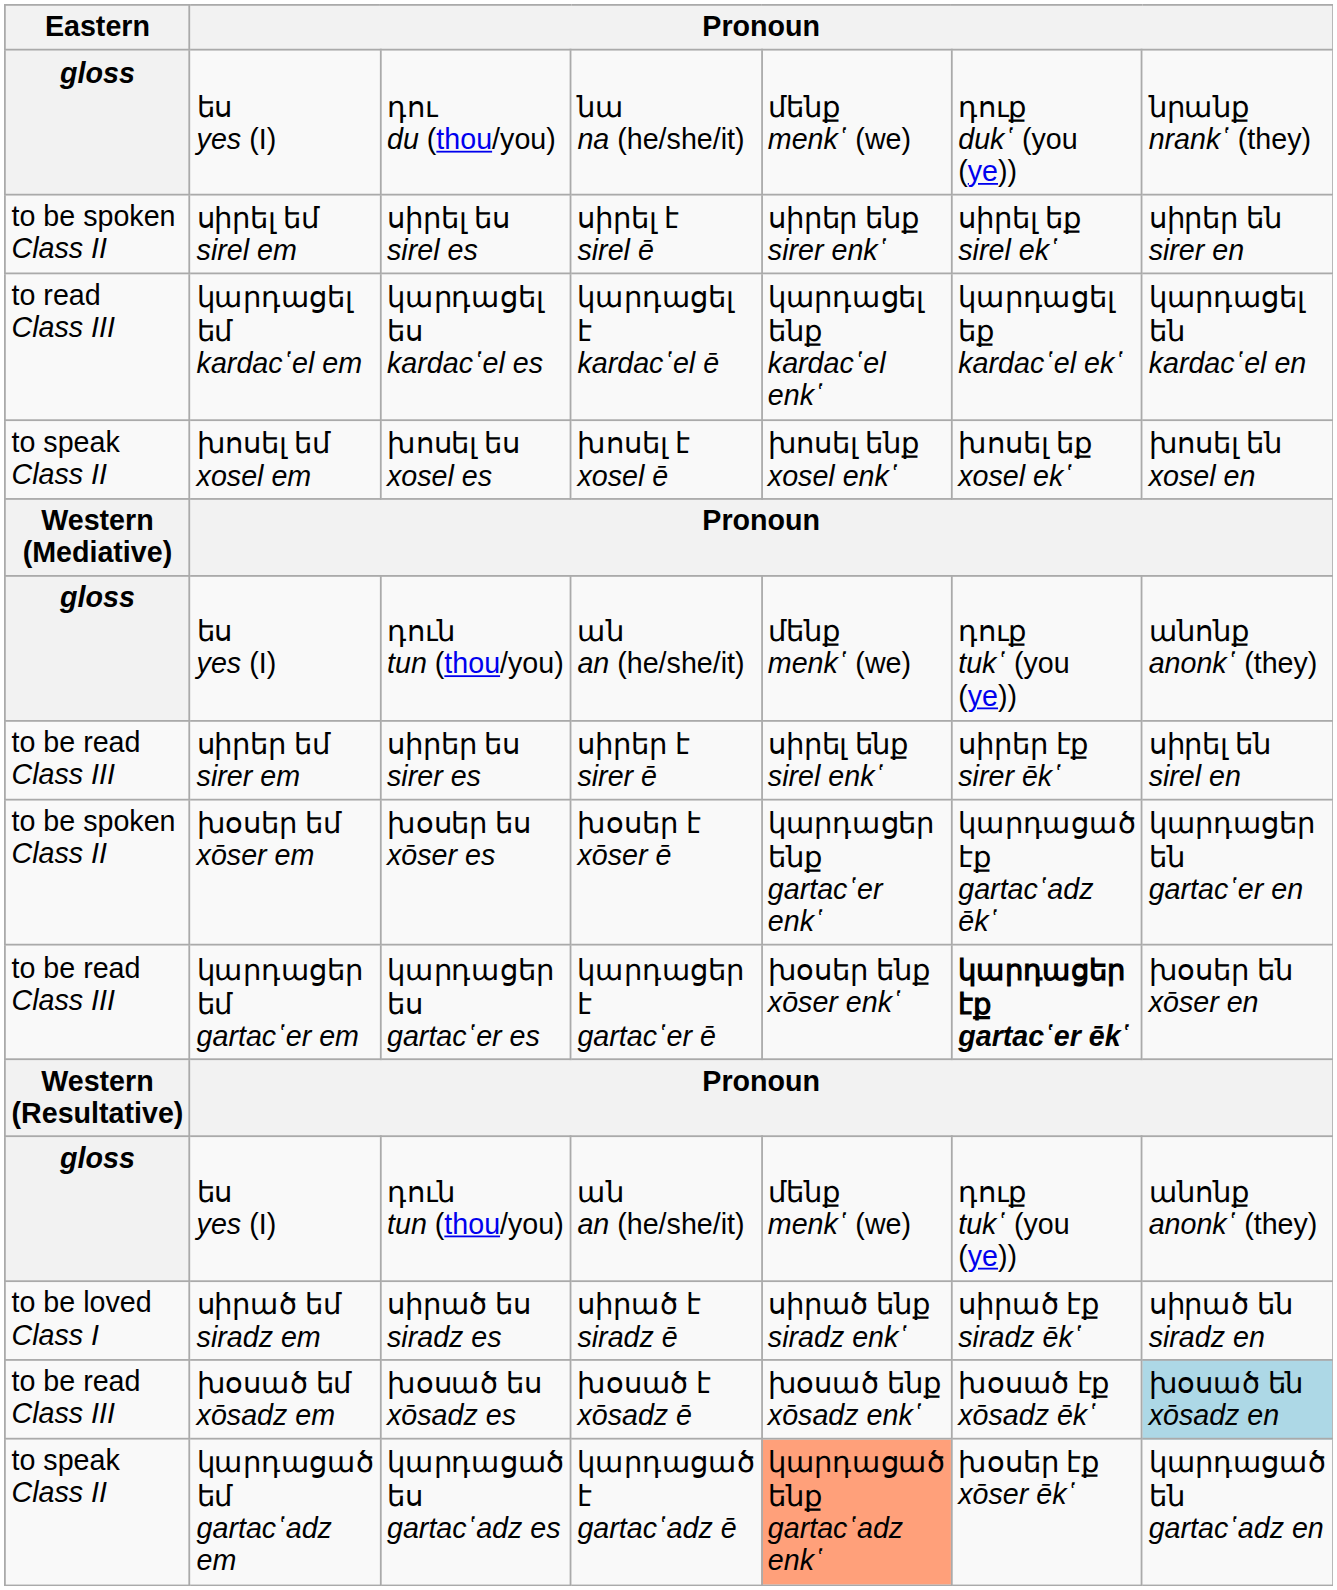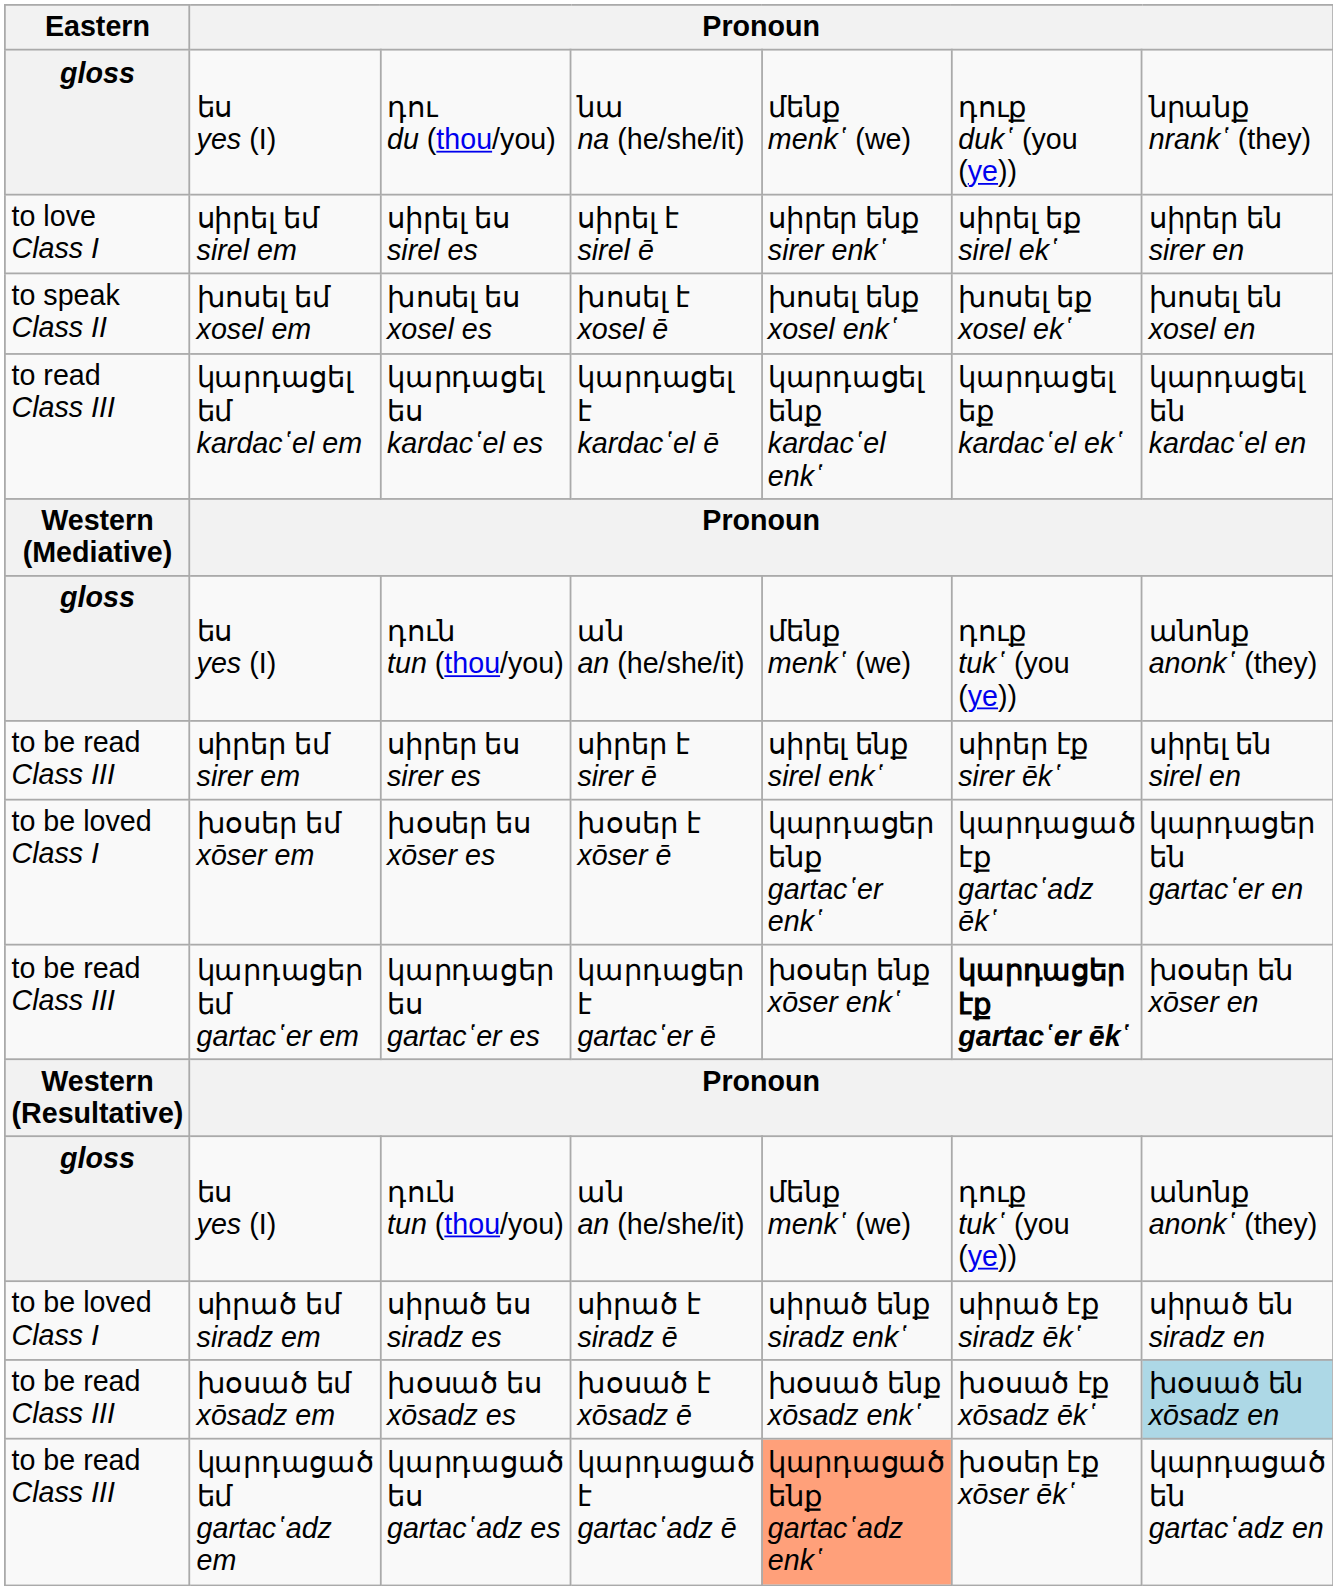սիրել ես sirel es | Eastern: to be spoken Class II -> to love Class I
rows swapped: խոսել ես xosel es <-> կարդացել ես kardac῾el es
խօսեր ես xōser es | Eastern: to be spoken Class II -> to be loved Class I
կարդացած ես gartac῾adz es | Eastern: to speak Class II -> to be read Class III
